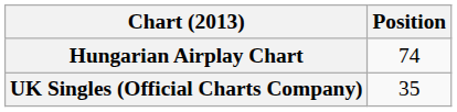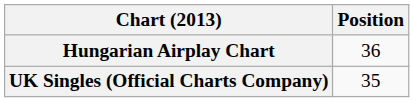Hungarian Airplay Chart | Position: 74 -> 36
